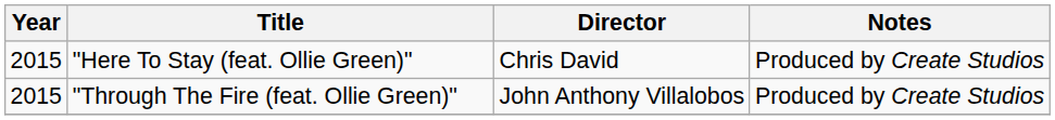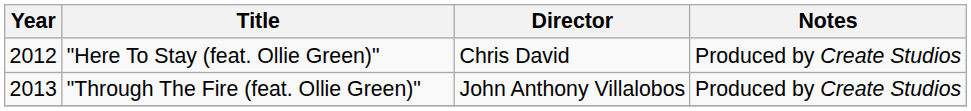"Here To Stay (feat. Ollie Green)" | Year: 2015 -> 2012
"Through The Fire (feat. Ollie Green)" | Year: 2015 -> 2013
